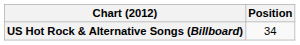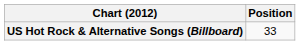US Hot Rock & Alternative Songs (Billboard) | Position: 34 -> 33
